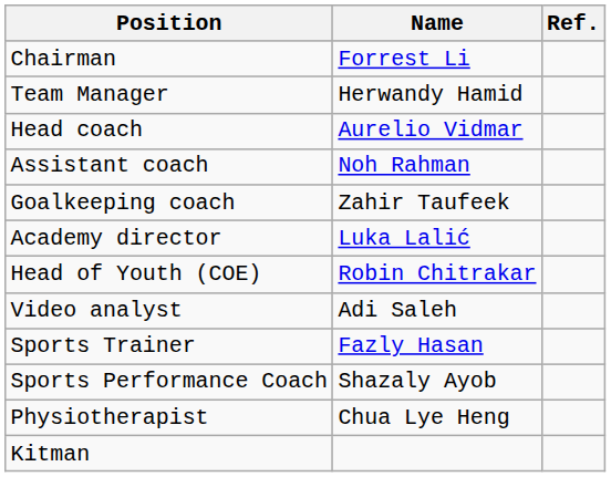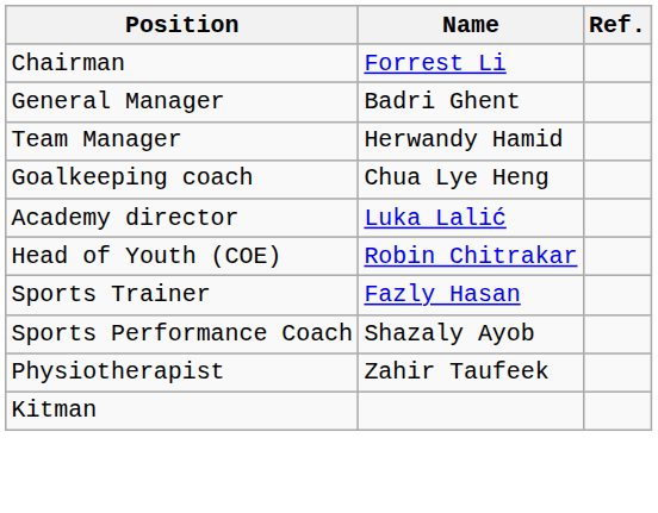+ row: General Manager | Badri Ghent
- row: Head coach | Aurelio Vidmar
- row: Assistant coach | Noh Rahman
Goalkeeping coach | Name: Zahir Taufeek -> Chua Lye Heng
- row: Video analyst | Adi Saleh
Physiotherapist | Name: Chua Lye Heng -> Zahir Taufeek
